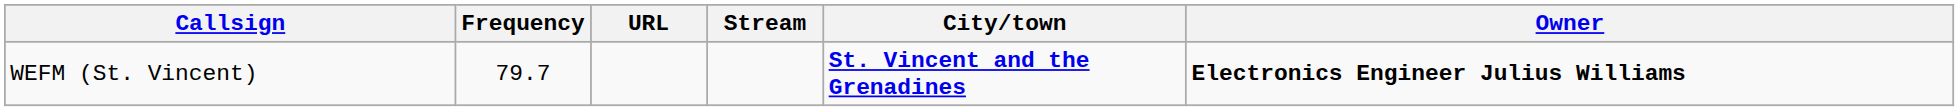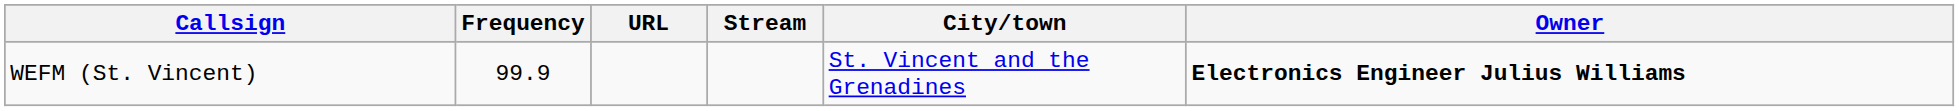WEFM (St. Vincent) | Frequency: 79.7 -> 99.9
WEFM (St. Vincent) | City/town: bold -> normal
